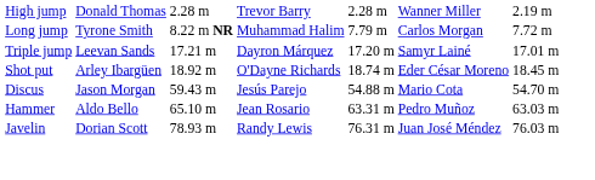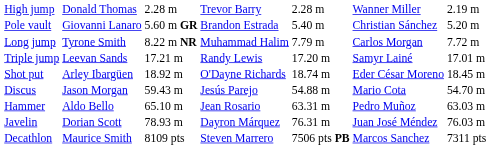+ row: Pole vault | Giovanni Lanaro | 5.60 m GR | Brandon Estrada | 5.40 m | Christian Sánchez | 5.20 m
Triple jump | column 4: Dayron Márquez -> Randy Lewis
Javelin | column 4: Randy Lewis -> Dayron Márquez
+ row: Decathlon | Maurice Smith | 8109 pts | Steven Marrero | 7506 pts PB | Marcos Sanchez | 7311 pts
